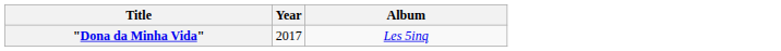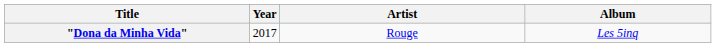+ column: Artist | Rouge
